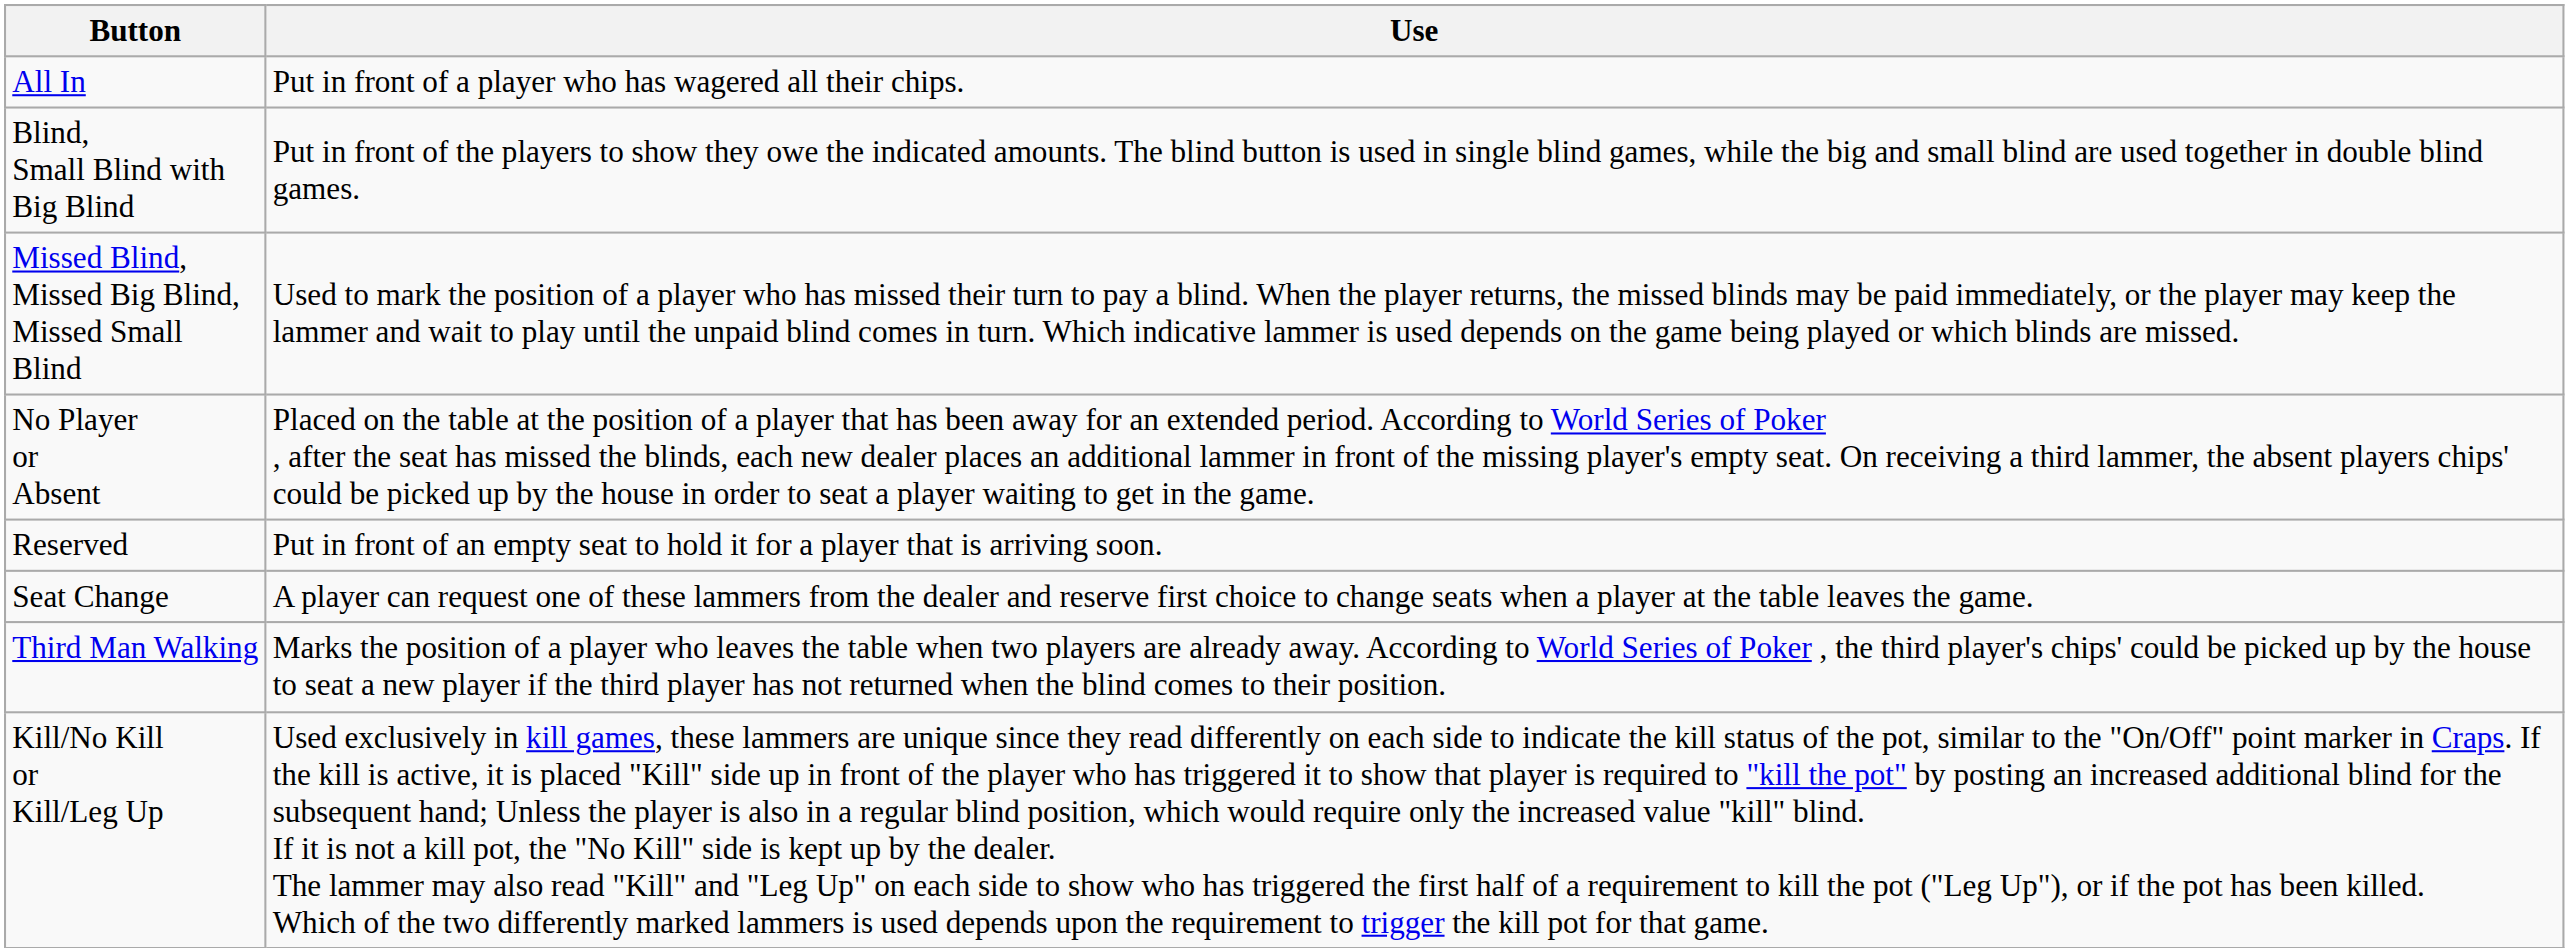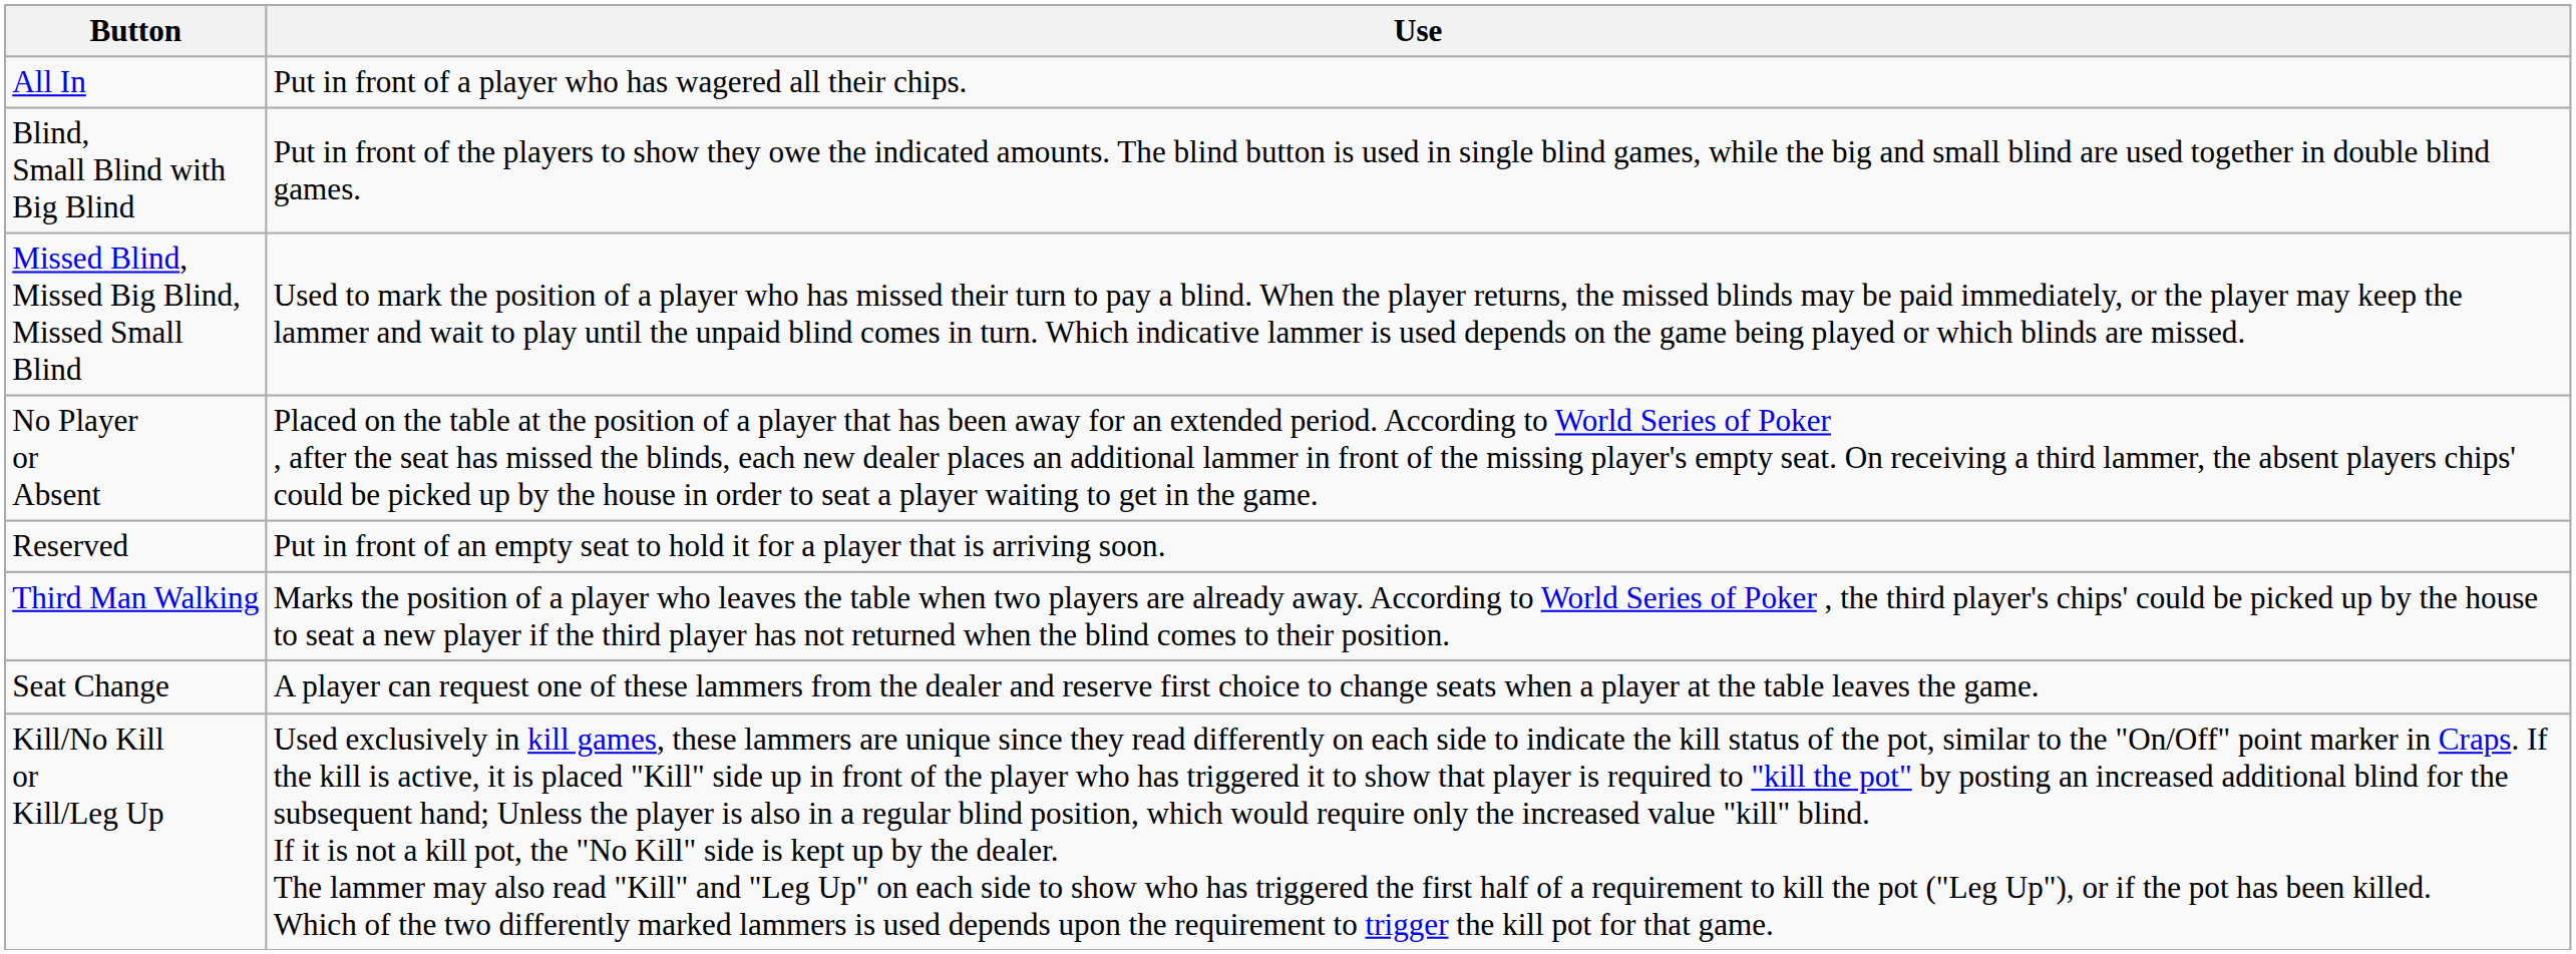rows swapped: Seat Change <-> Third Man Walking
